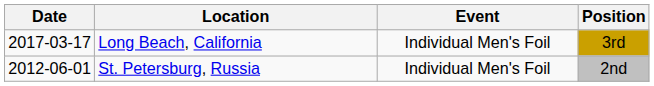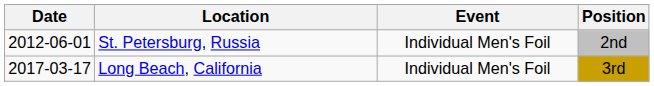rows swapped: St. Petersburg, Russia <-> Long Beach, California
